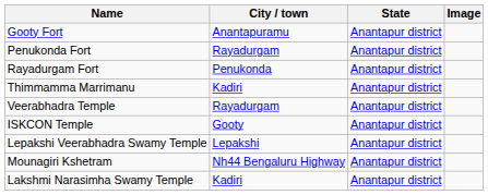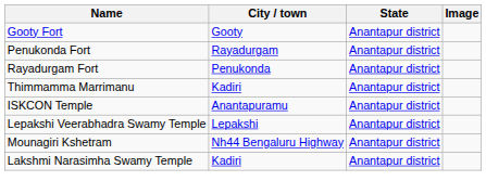Gooty Fort | City / town: Anantapuramu -> Gooty
- row: Veerabhadra Temple | Rayadurgam | Anantapur district
ISKCON Temple | City / town: Gooty -> Anantapuramu
